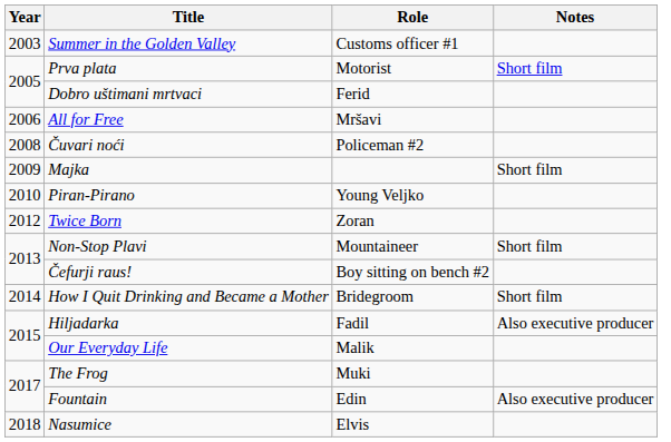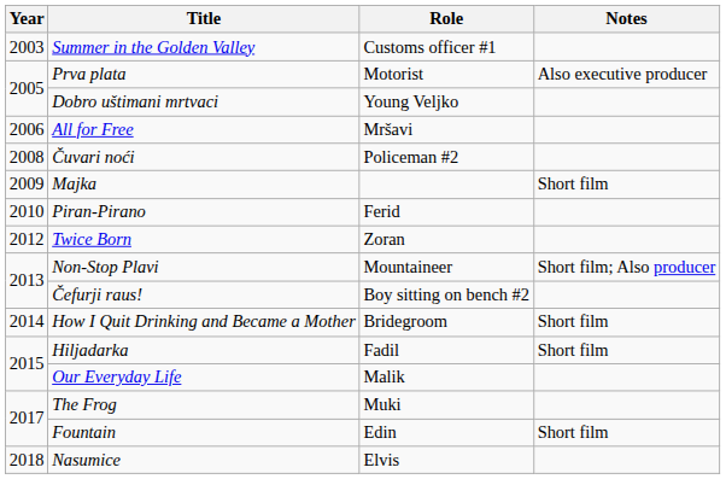Prva plata | Notes: Short film -> Also executive producer
Dobro uštimani mrtvaci | Role: Ferid -> Young Veljko
Piran-Pirano | Role: Young Veljko -> Ferid
Non-Stop Plavi | Notes: Short film -> Short film; Also producer
Hiljadarka | Notes: Also executive producer -> Short film
Fountain | Notes: Also executive producer -> Short film
